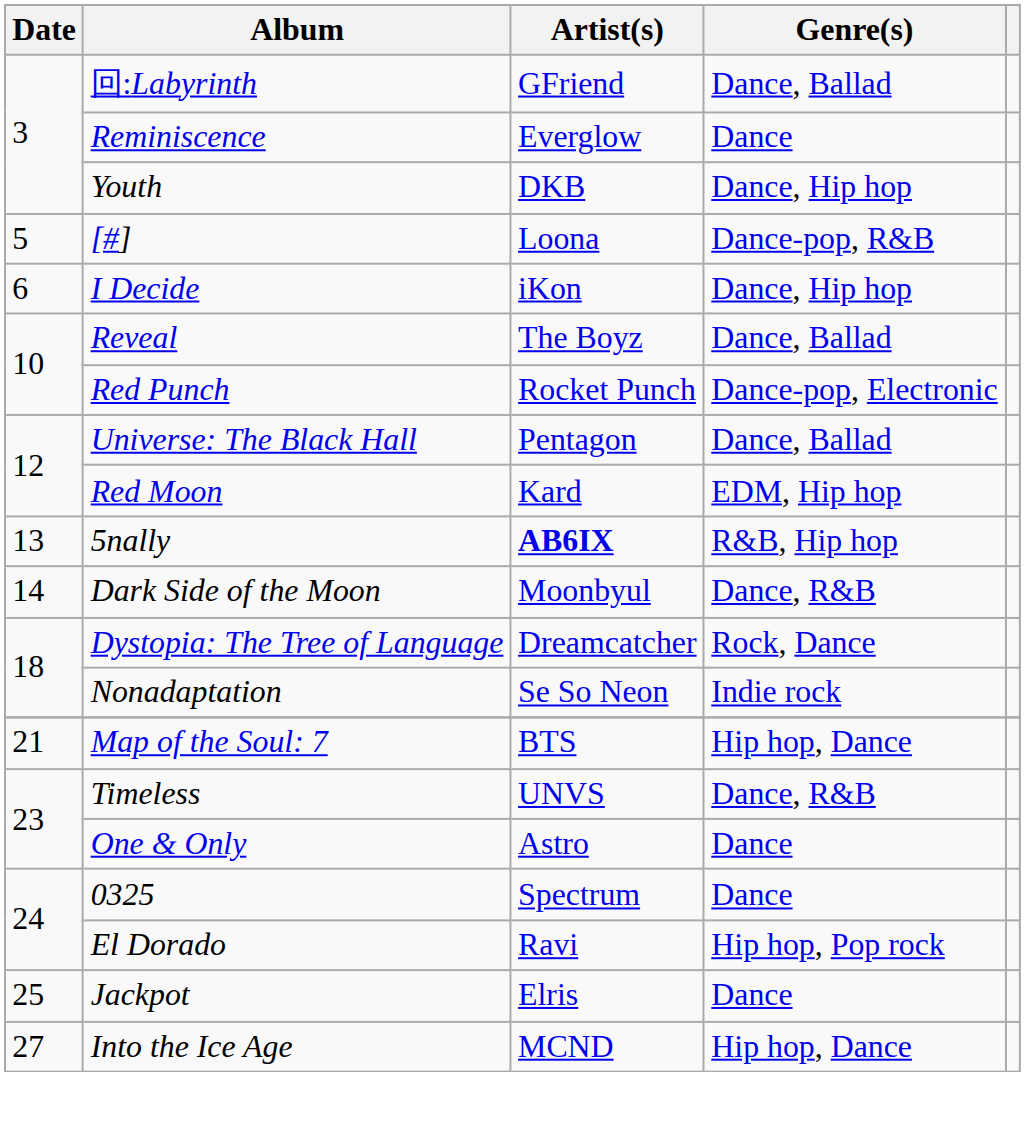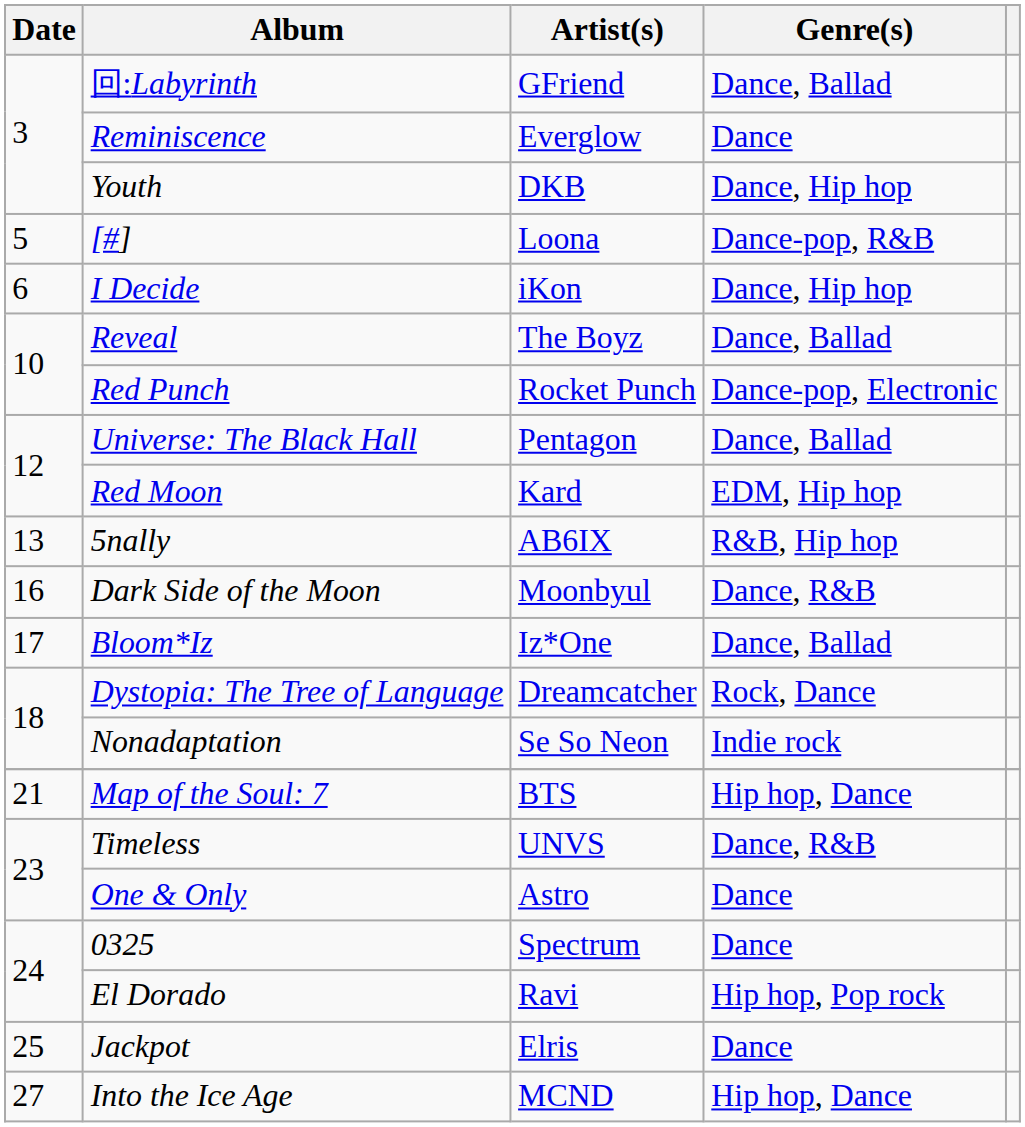5nally | Artist(s): bold -> normal
Dark Side of the Moon | Date: 14 -> 16
+ row: 17 | Bloom*Iz | Iz*One | Dance, Ballad
